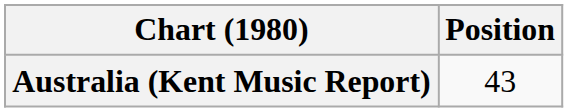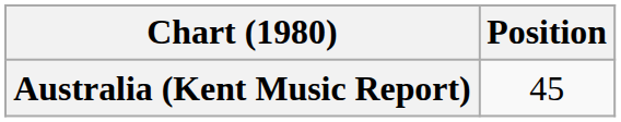Australia (Kent Music Report) | Position: 43 -> 45
